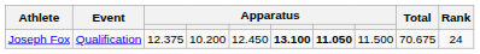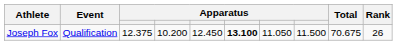Joseph Fox | column 7: bold -> normal
Joseph Fox | Rank: 24 -> 26
